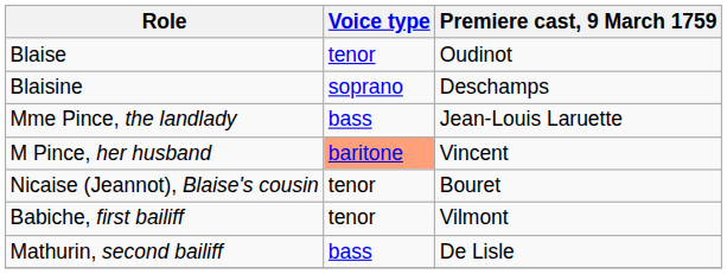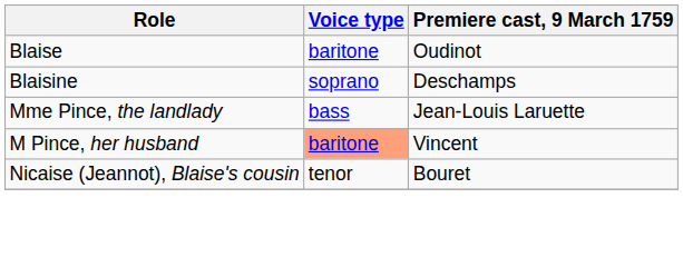Blaise | Voice type: tenor -> baritone
- row: Babiche, first bailiff | tenor | Vilmont
- row: Mathurin, second bailiff | bass | De Lisle
